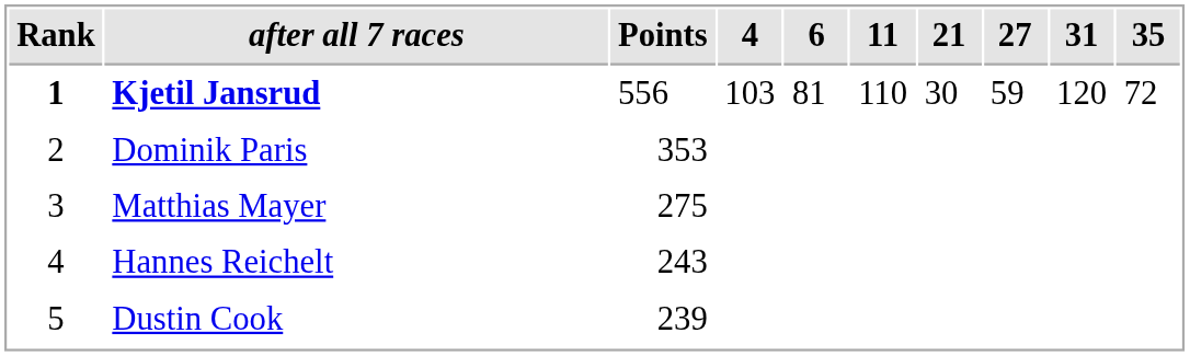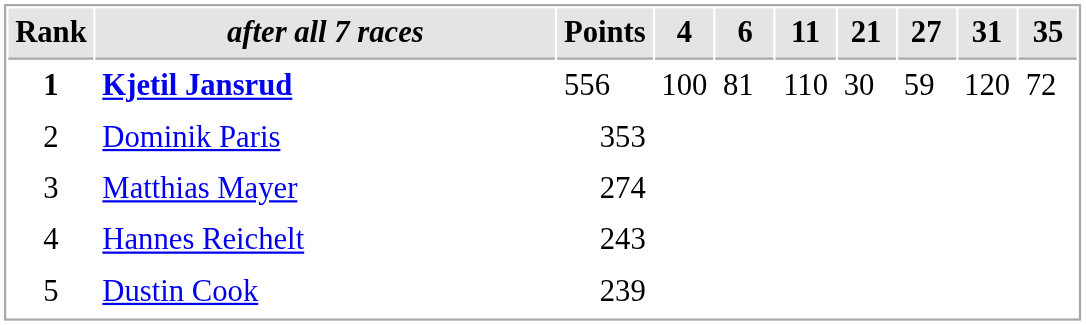Kjetil Jansrud | 4: 103 -> 100
Matthias Mayer | Points: 275 -> 274
